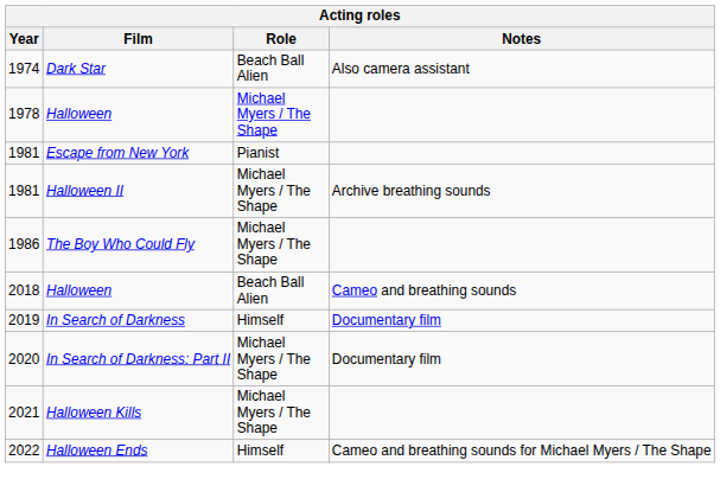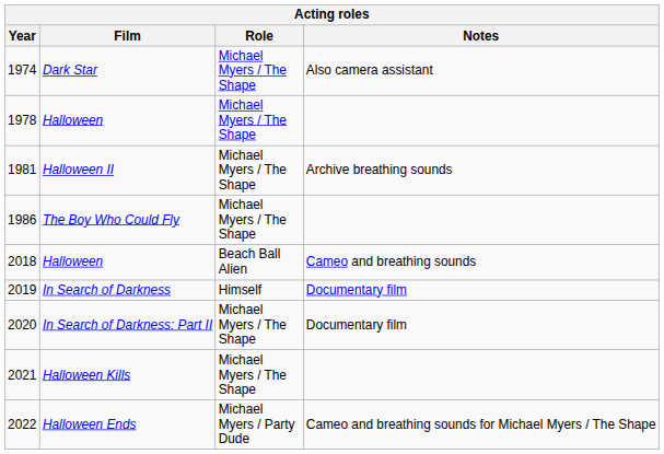Dark Star | Role: Beach Ball Alien -> Michael Myers / The Shape
- row: 1981 | Escape from New York | Pianist
Halloween Ends | Role: Himself -> Michael Myers / Party Dude
